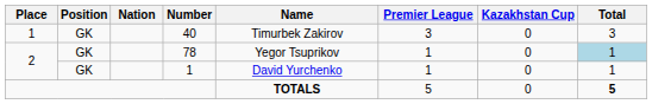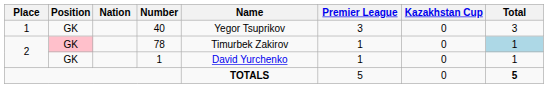40 | Name: Timurbek Zakirov -> Yegor Tsuprikov
78 | Position: no background -> pink background
78 | Name: Yegor Tsuprikov -> Timurbek Zakirov
